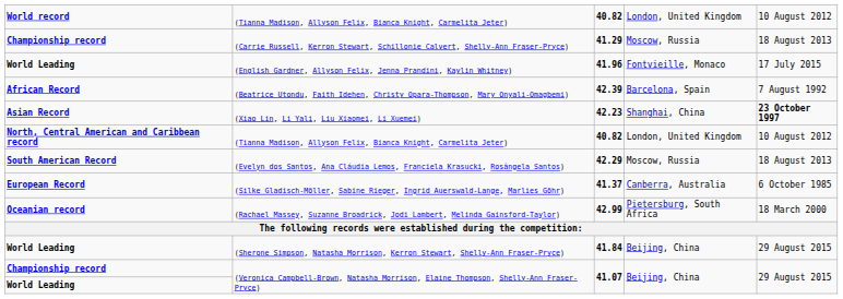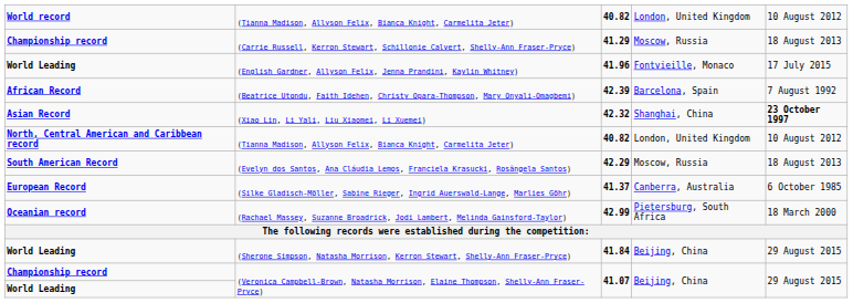(Xiao Lin, Li Yali, Liu Xiaomei, Li Xuemei) | column 3: 42.23 -> 42.32
